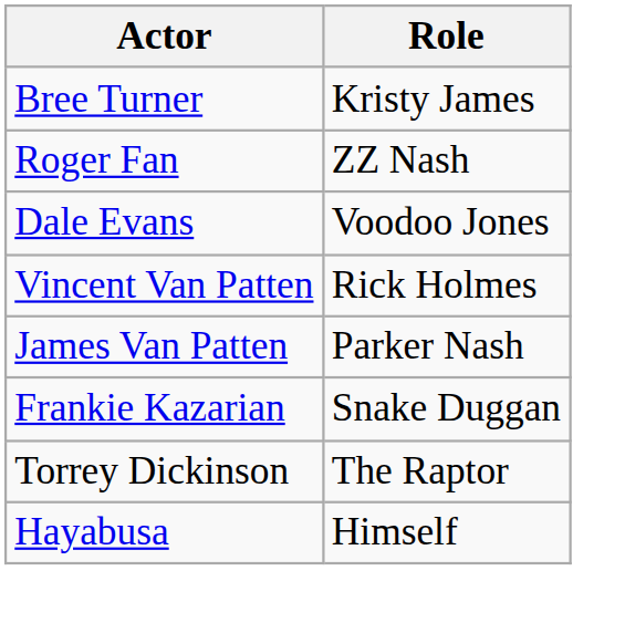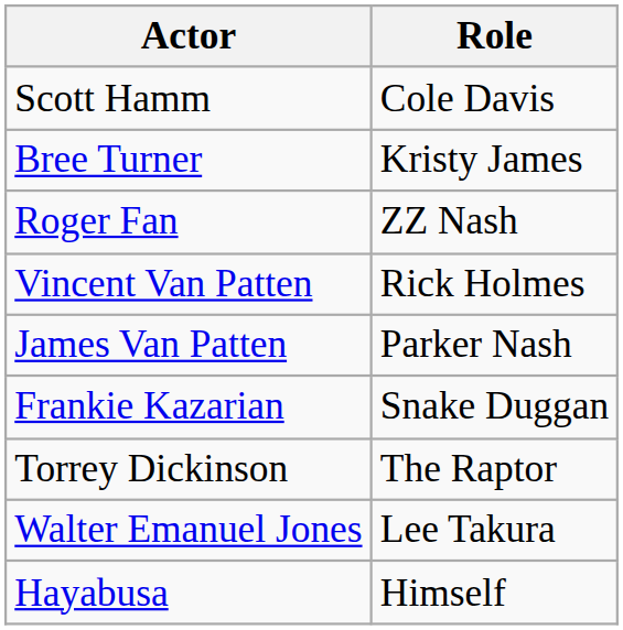+ row: Scott Hamm | Cole Davis
- row: Dale Evans | Voodoo Jones
+ row: Walter Emanuel Jones | Lee Takura
